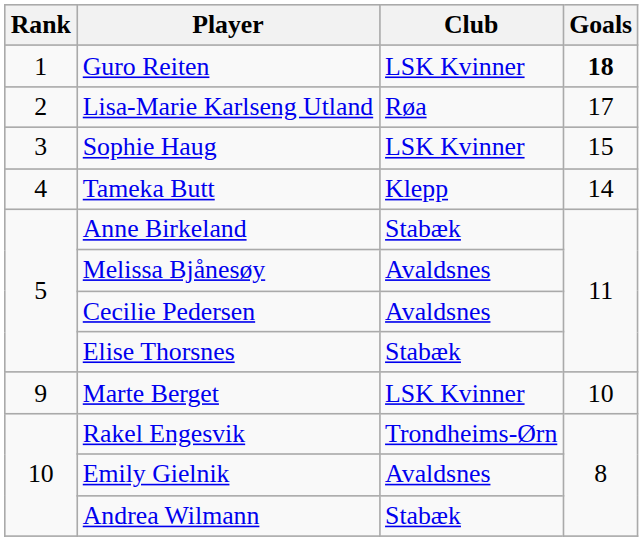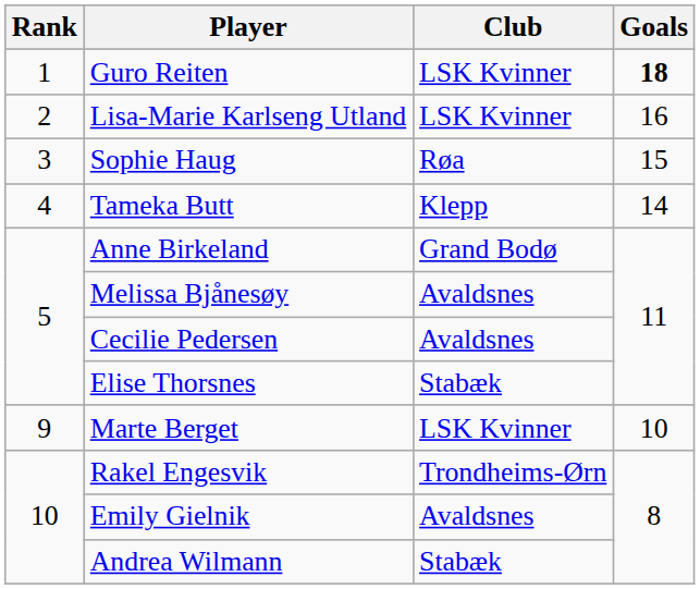Lisa-Marie Karlseng Utland | Club: Røa -> LSK Kvinner
Lisa-Marie Karlseng Utland | Goals: 17 -> 16
Sophie Haug | Club: LSK Kvinner -> Røa
Anne Birkeland | Club: Stabæk -> Grand Bodø
